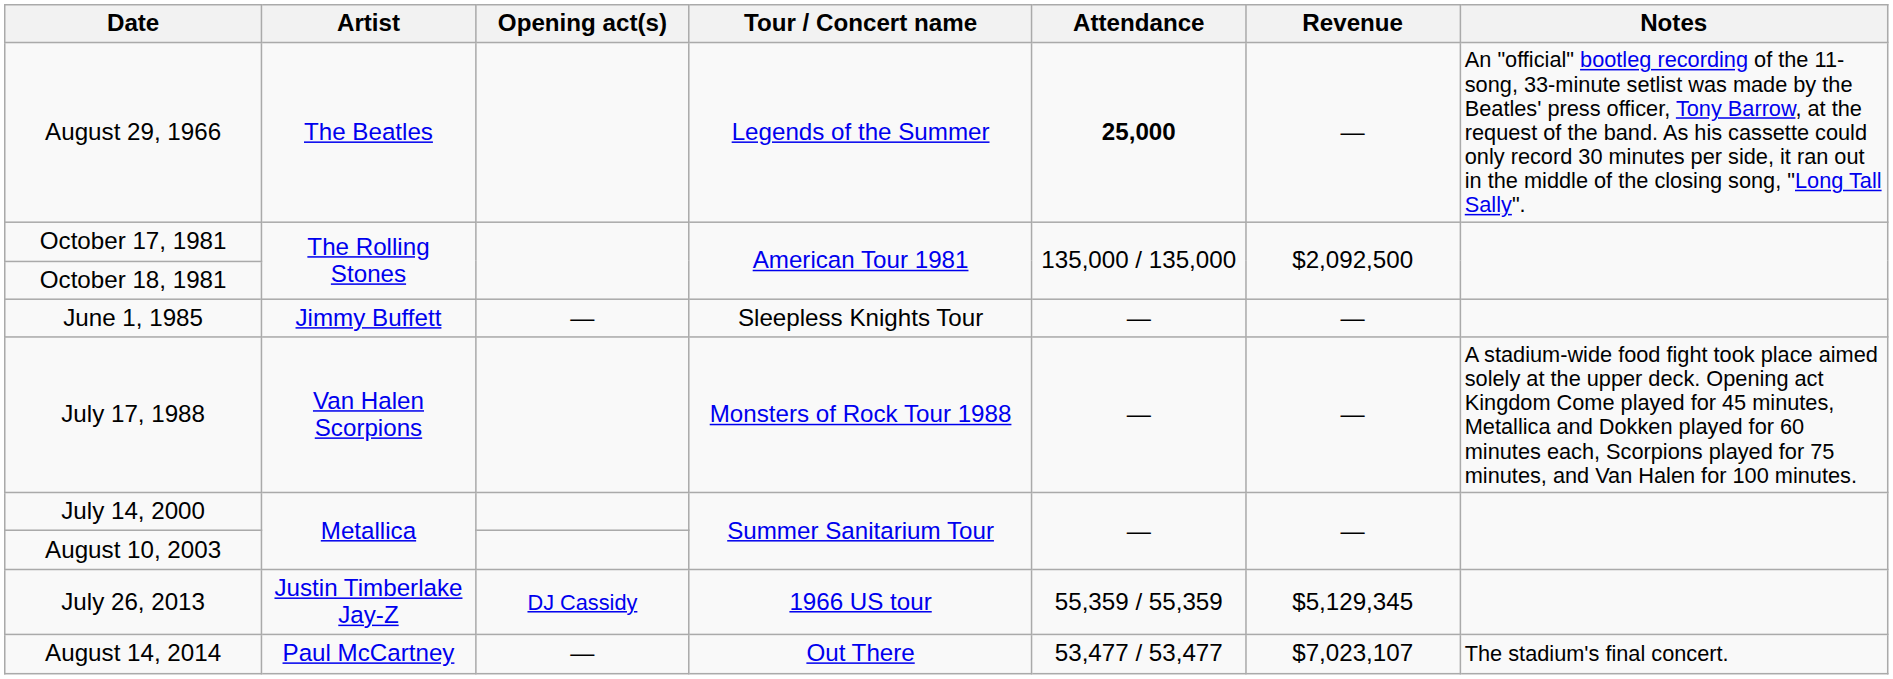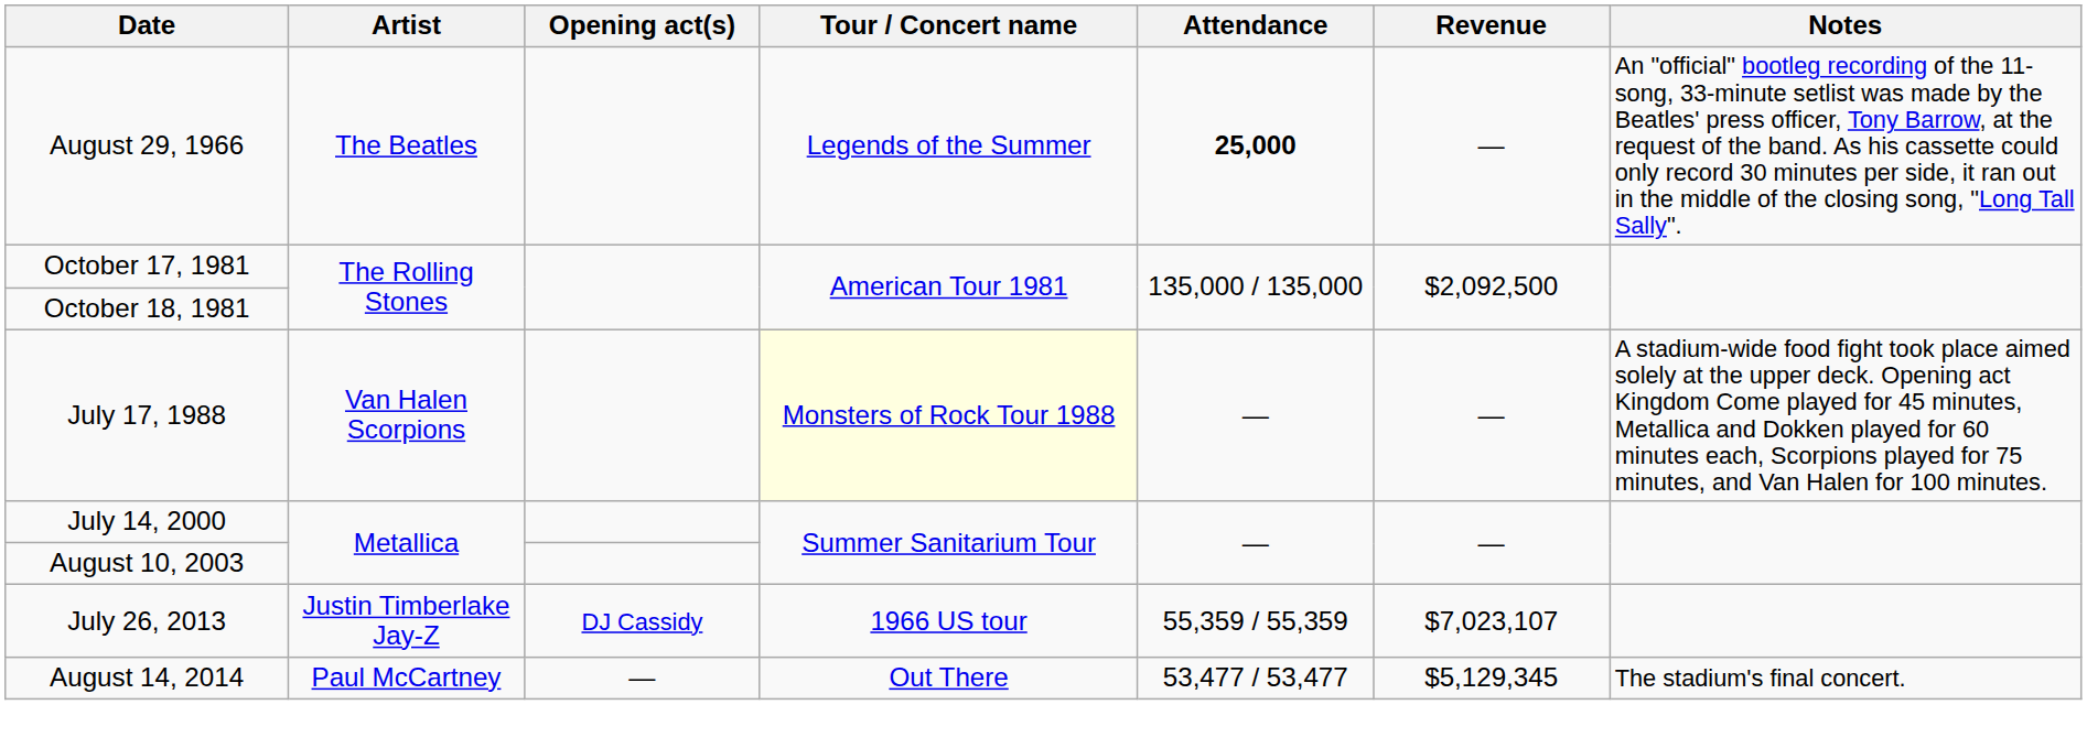- row: June 1, 1985 | Jimmy Buffett | — | Sleepless Knights Tour | — | —
July 17, 1988 | Tour / Concert name: no background -> lightyellow background
July 26, 2013 | Revenue: $5,129,345 -> $7,023,107
August 14, 2014 | Revenue: $7,023,107 -> $5,129,345
